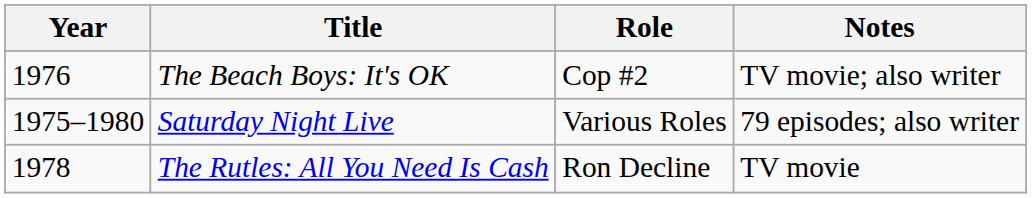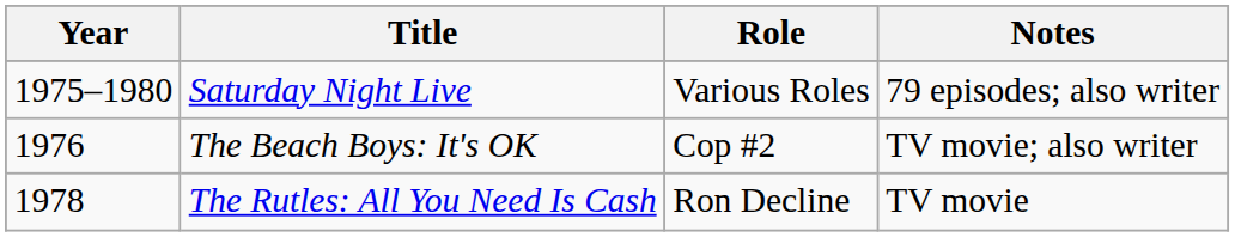rows swapped: Saturday Night Live <-> The Beach Boys: It's OK
